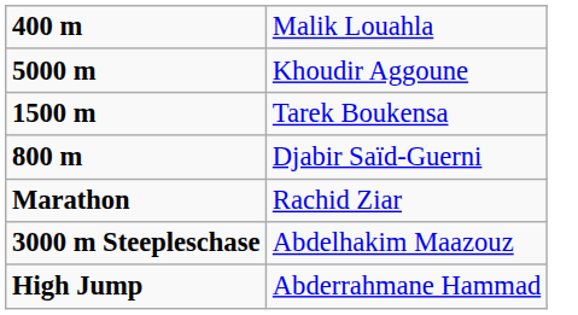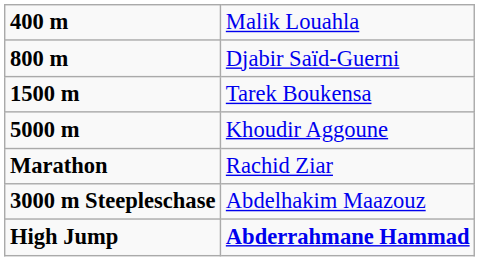rows swapped: 800 m <-> 5000 m
High Jump | column 2: normal -> bold
